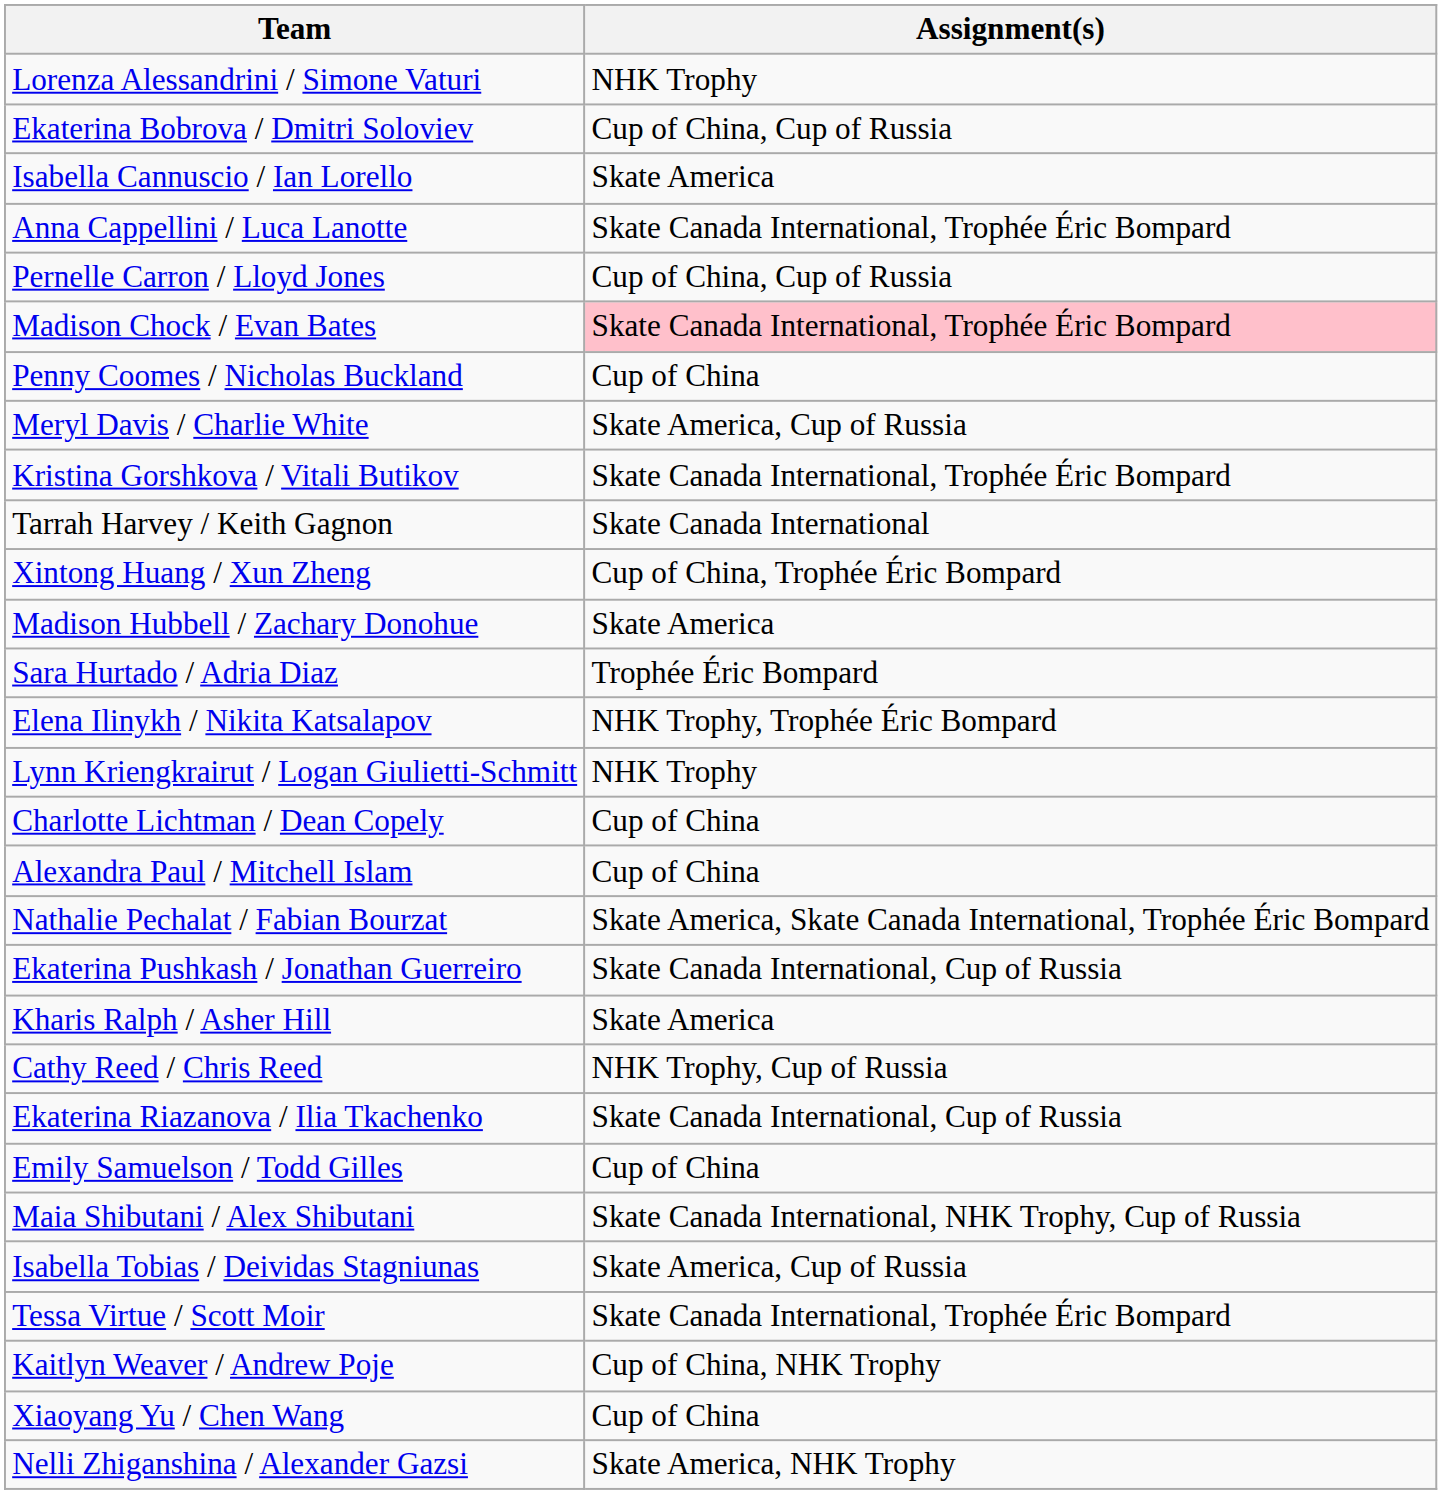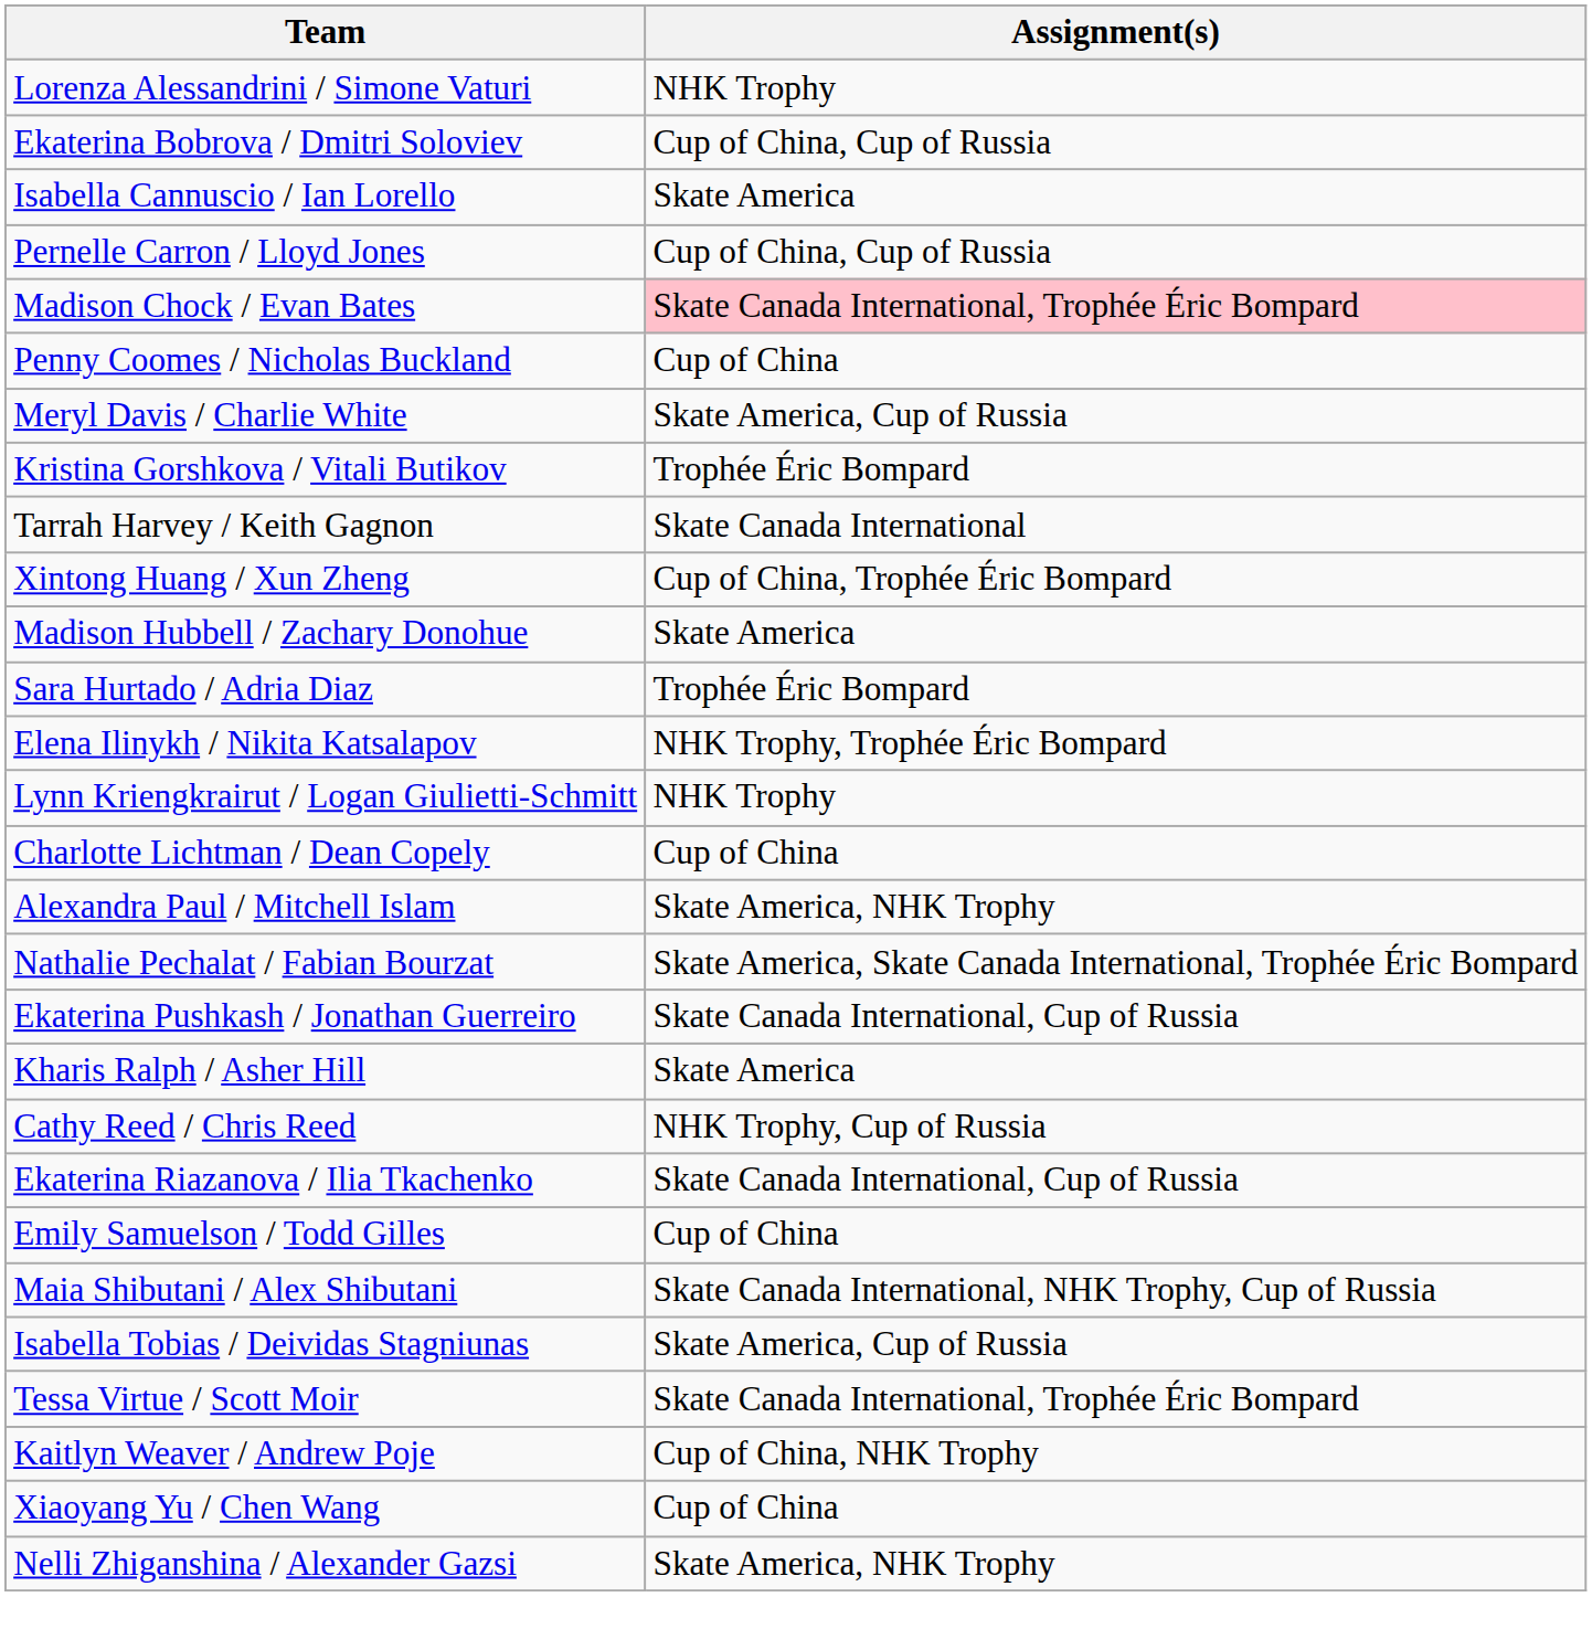- row: Anna Cappellini / Luca Lanotte | Skate Canada International, Trophée Éric Bompard
Kristina Gorshkova / Vitali Butikov | Assignment(s): Skate Canada International, Trophée Éric Bompard -> Trophée Éric Bompard
Alexandra Paul / Mitchell Islam | Assignment(s): Cup of China -> Skate America, NHK Trophy
